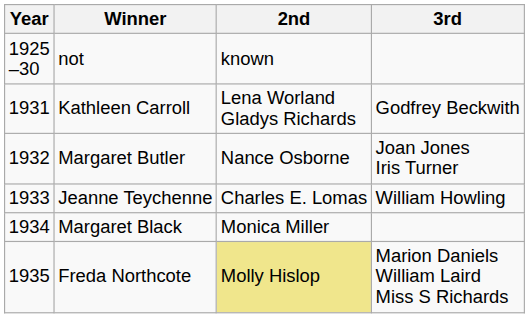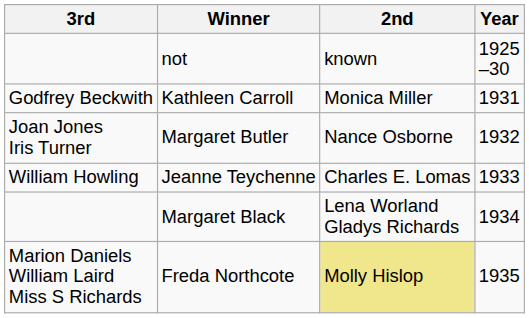columns swapped: Year <-> 3rd
Kathleen Carroll | 2nd: Lena Worland Gladys Richards -> Monica Miller
Margaret Black | 2nd: Monica Miller -> Lena Worland Gladys Richards
